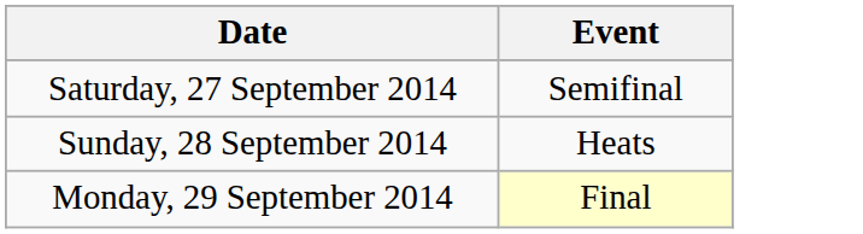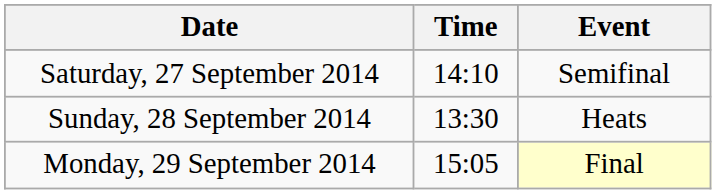+ column: Time | 14:10 | 13:30 | 15:05
